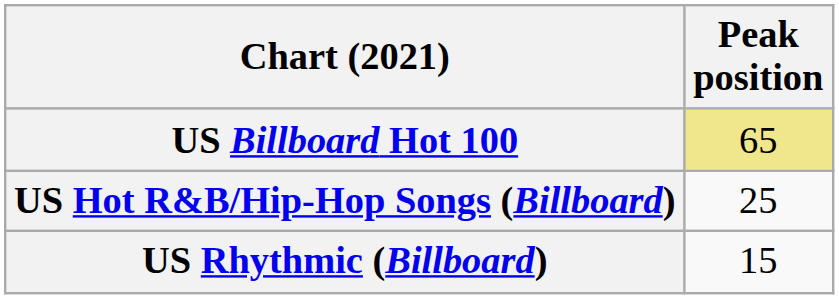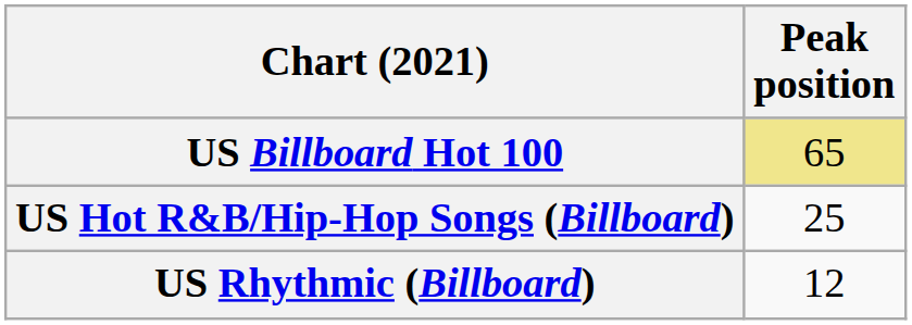US Rhythmic (Billboard) | Peak position: 15 -> 12
